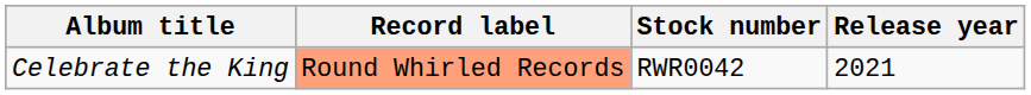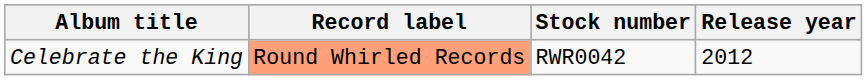Celebrate the King | Release year: 2021 -> 2012
